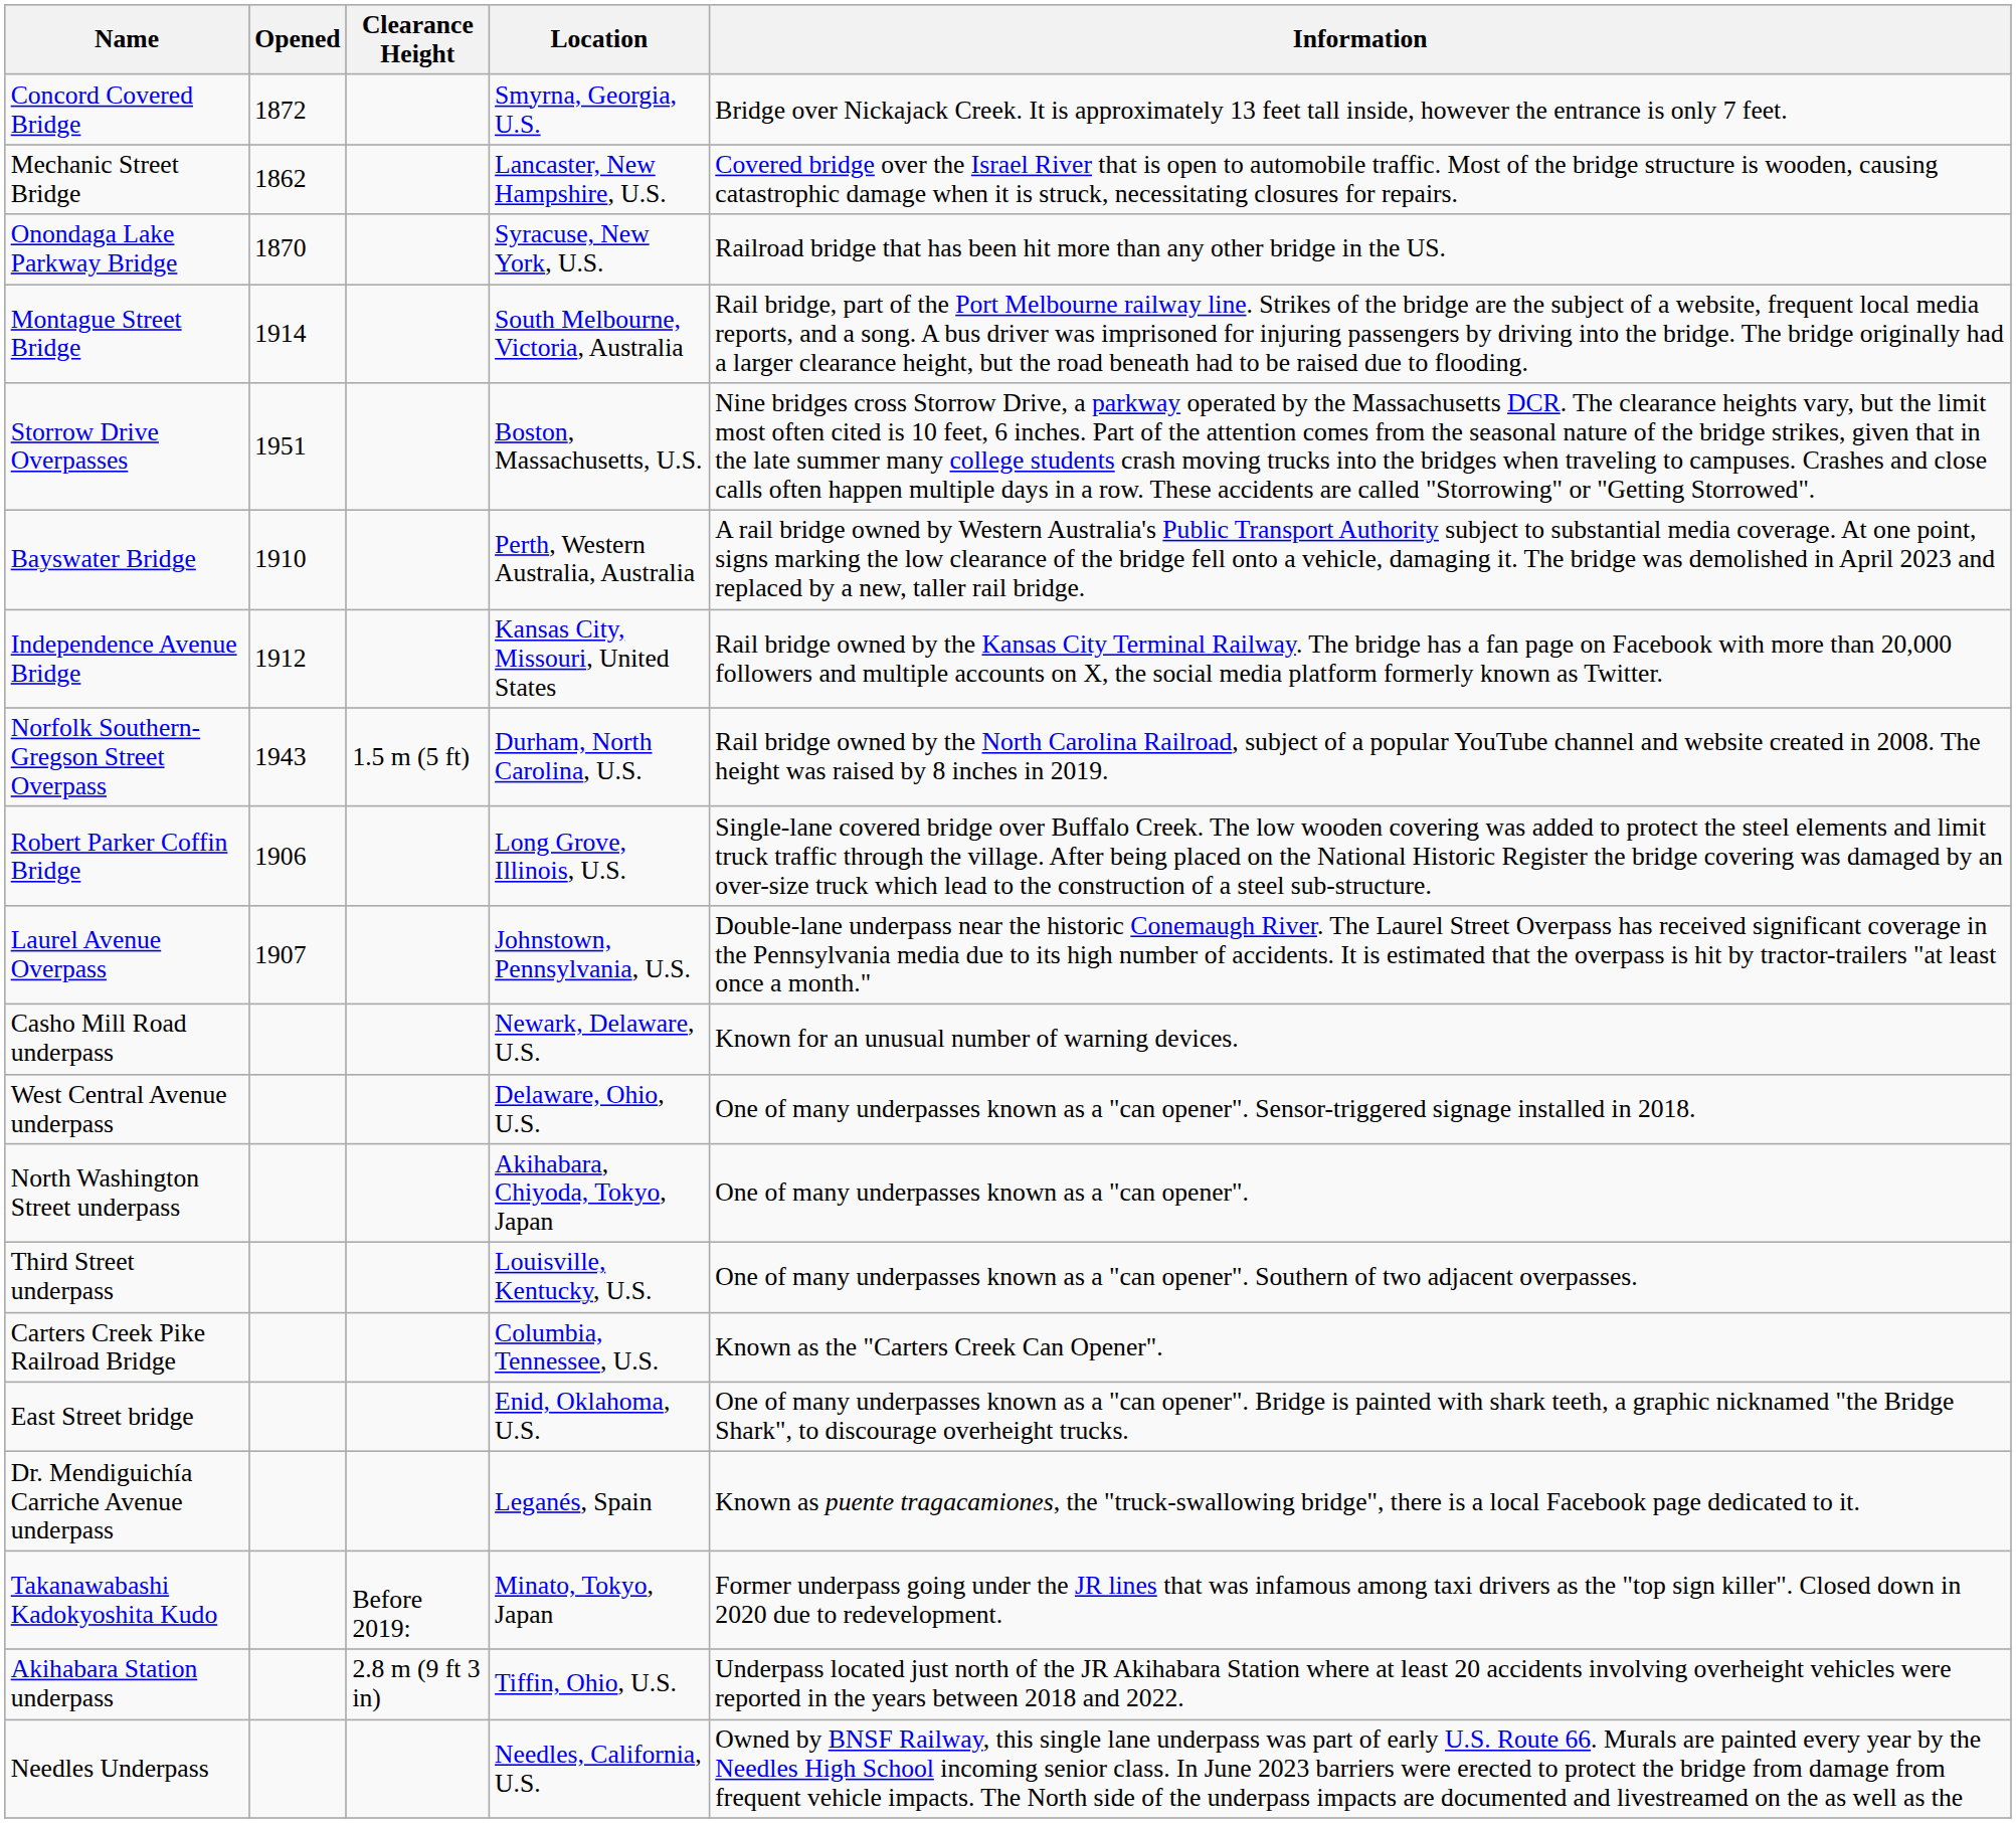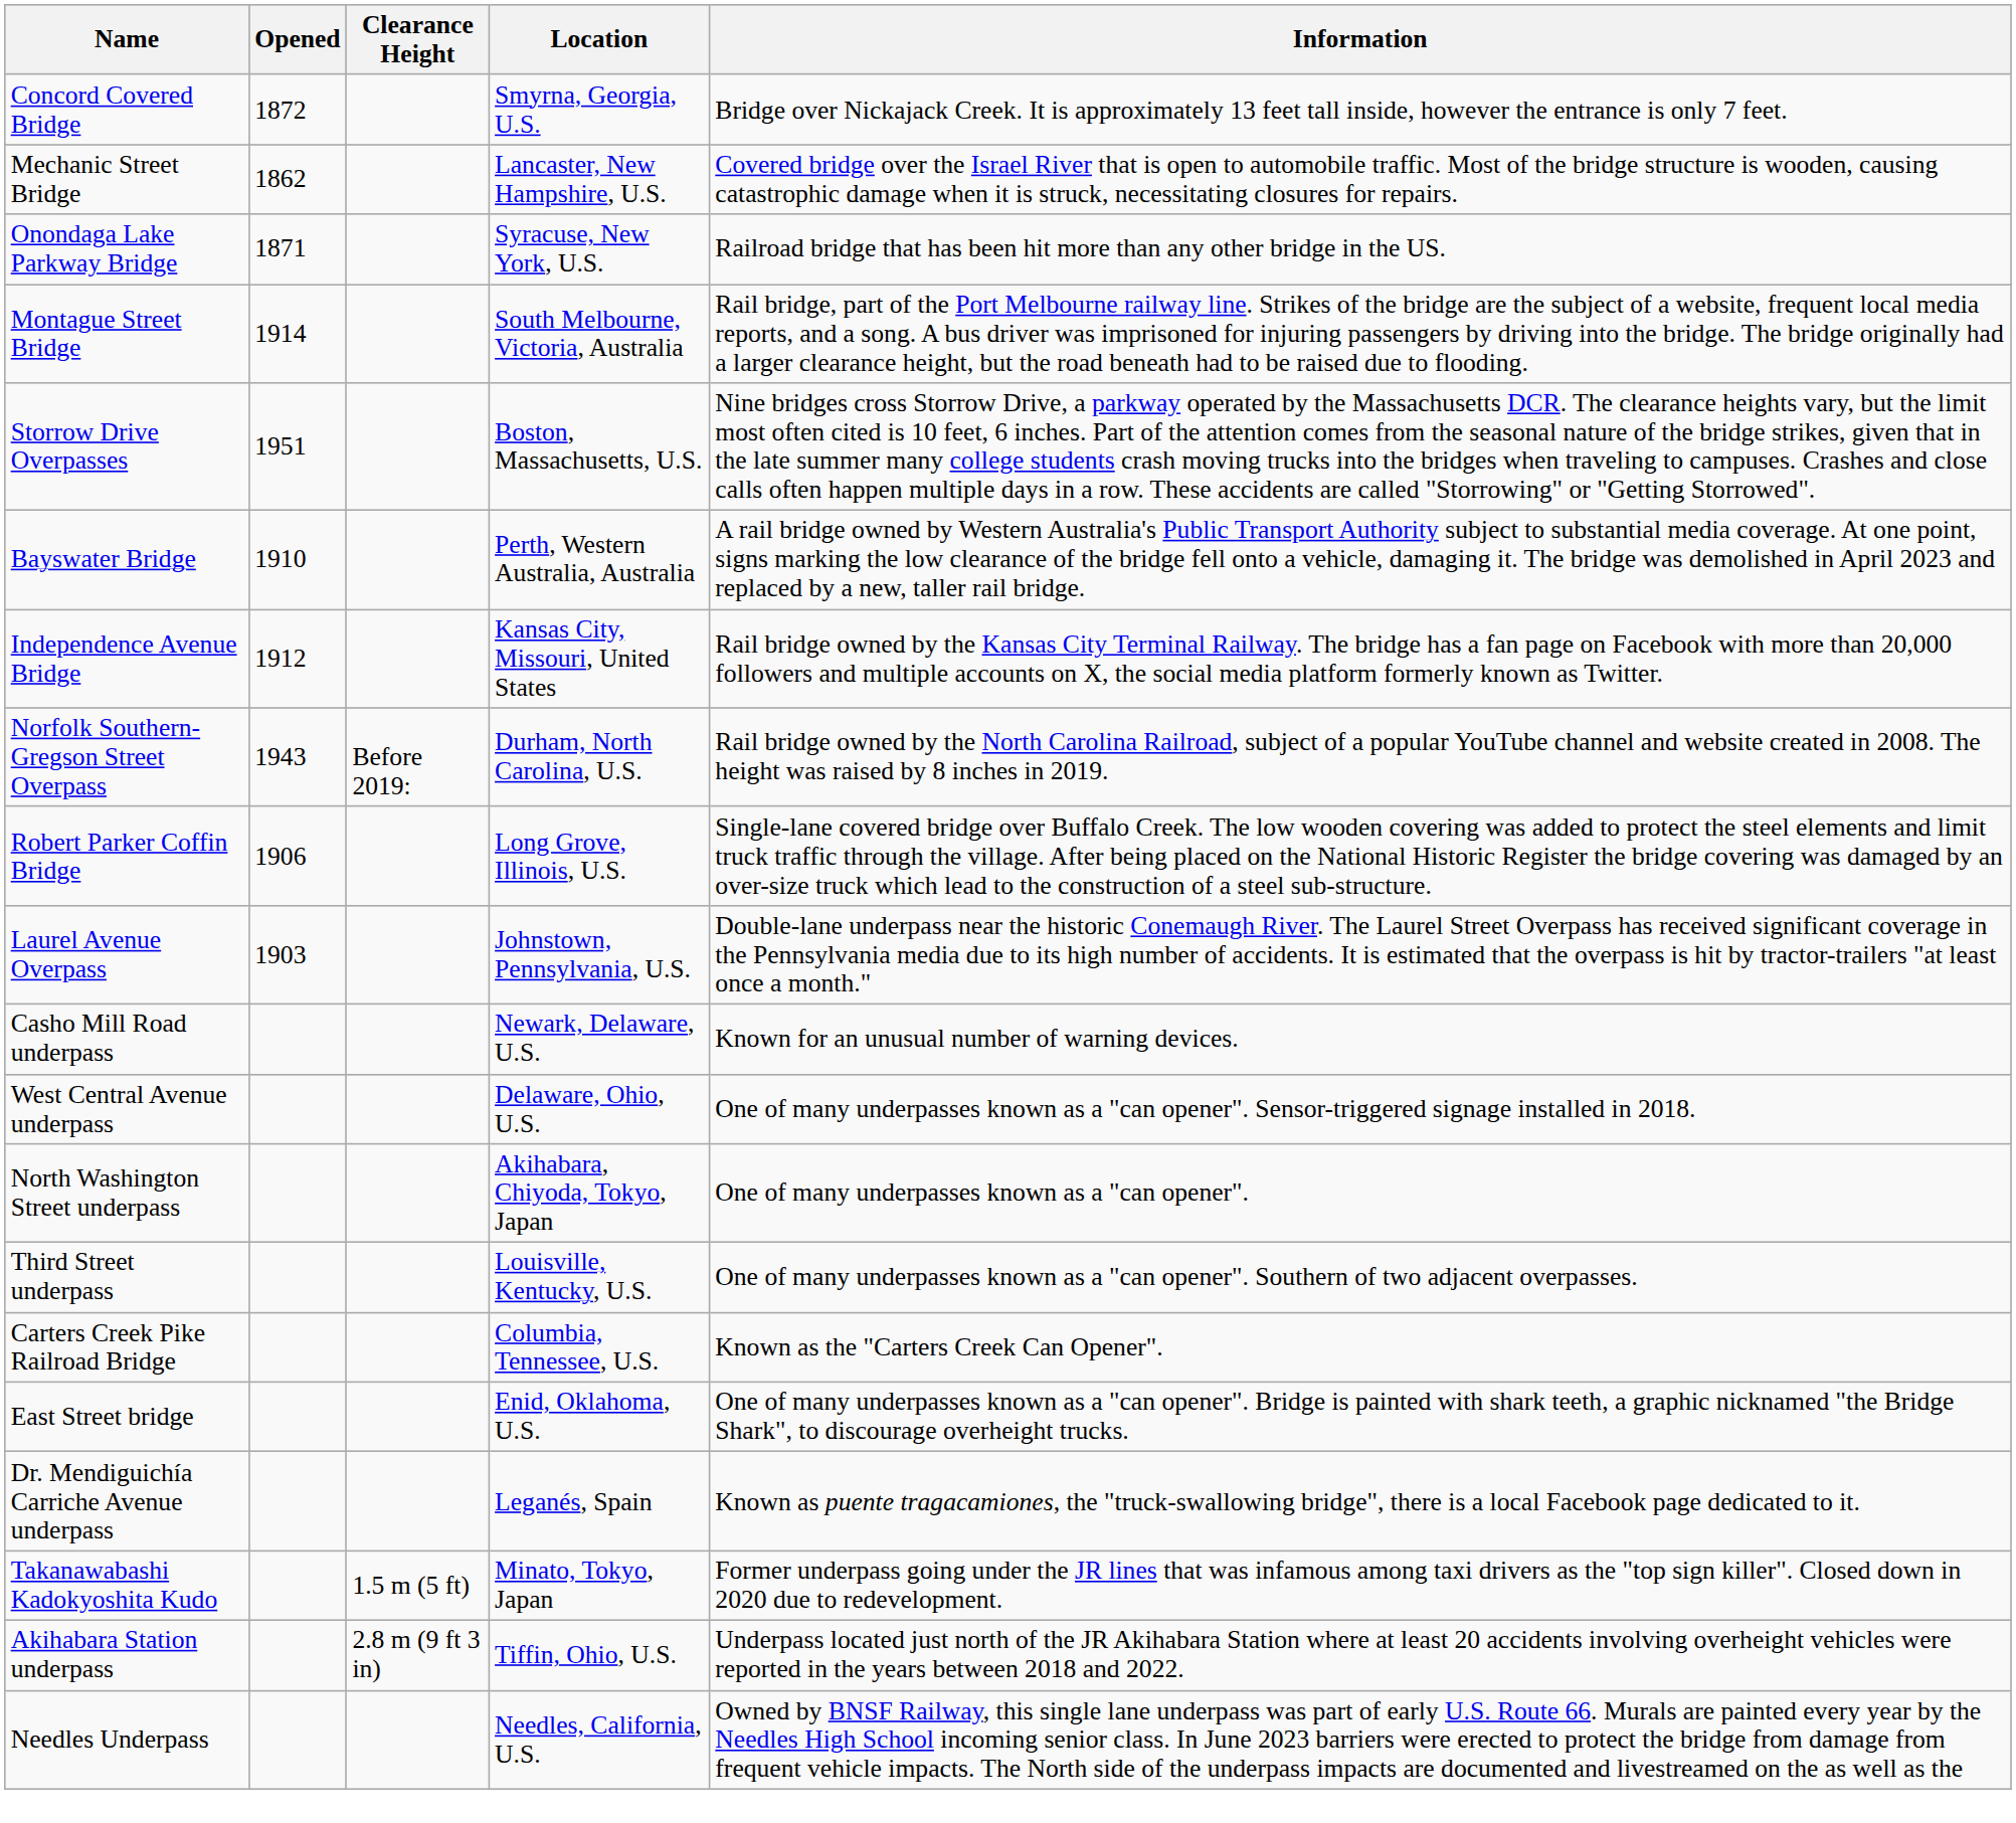Onondaga Lake Parkway Bridge | Opened: 1870 -> 1871
Norfolk Southern-Gregson Street Overpass | Clearance Height: 1.5 m (5 ft) -> Before 2019:
Laurel Avenue Overpass | Opened: 1907 -> 1903
Takanawabashi Kadokyoshita Kudo | Clearance Height: Before 2019: -> 1.5 m (5 ft)
